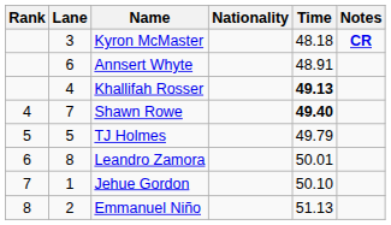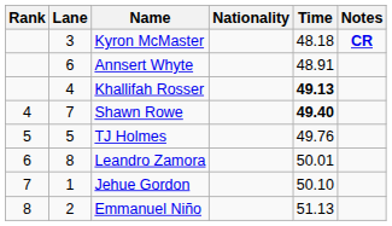TJ Holmes | Time: 49.79 -> 49.76
